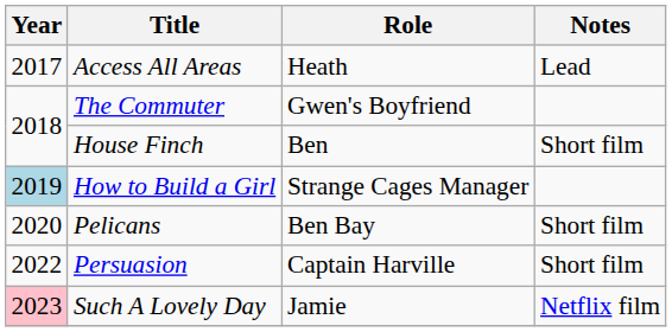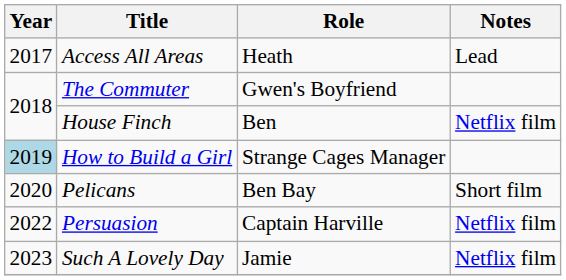House Finch | Notes: Short film -> Netflix film
Persuasion | Notes: Short film -> Netflix film
Such A Lovely Day | Year: pink background -> no background
